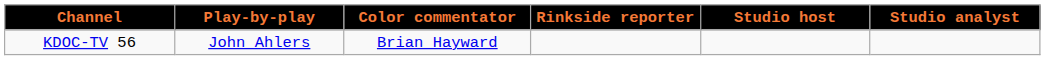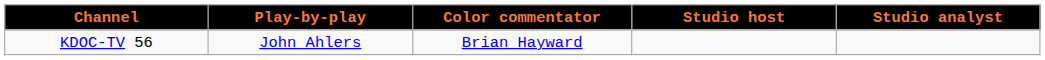- column: Rinkside reporter
